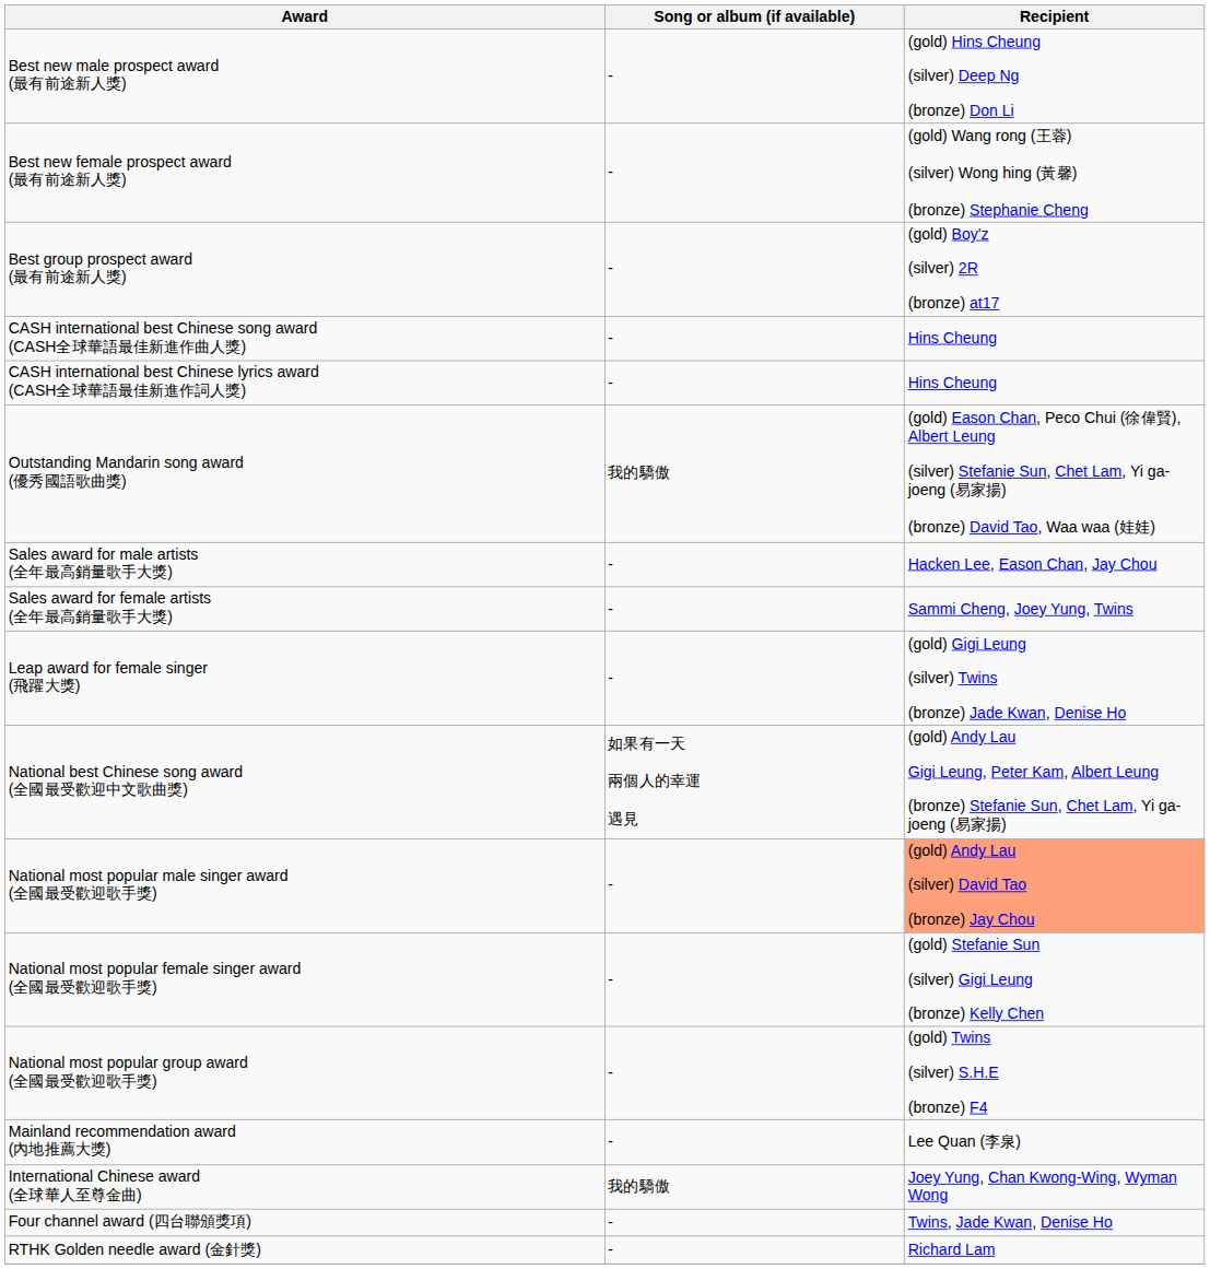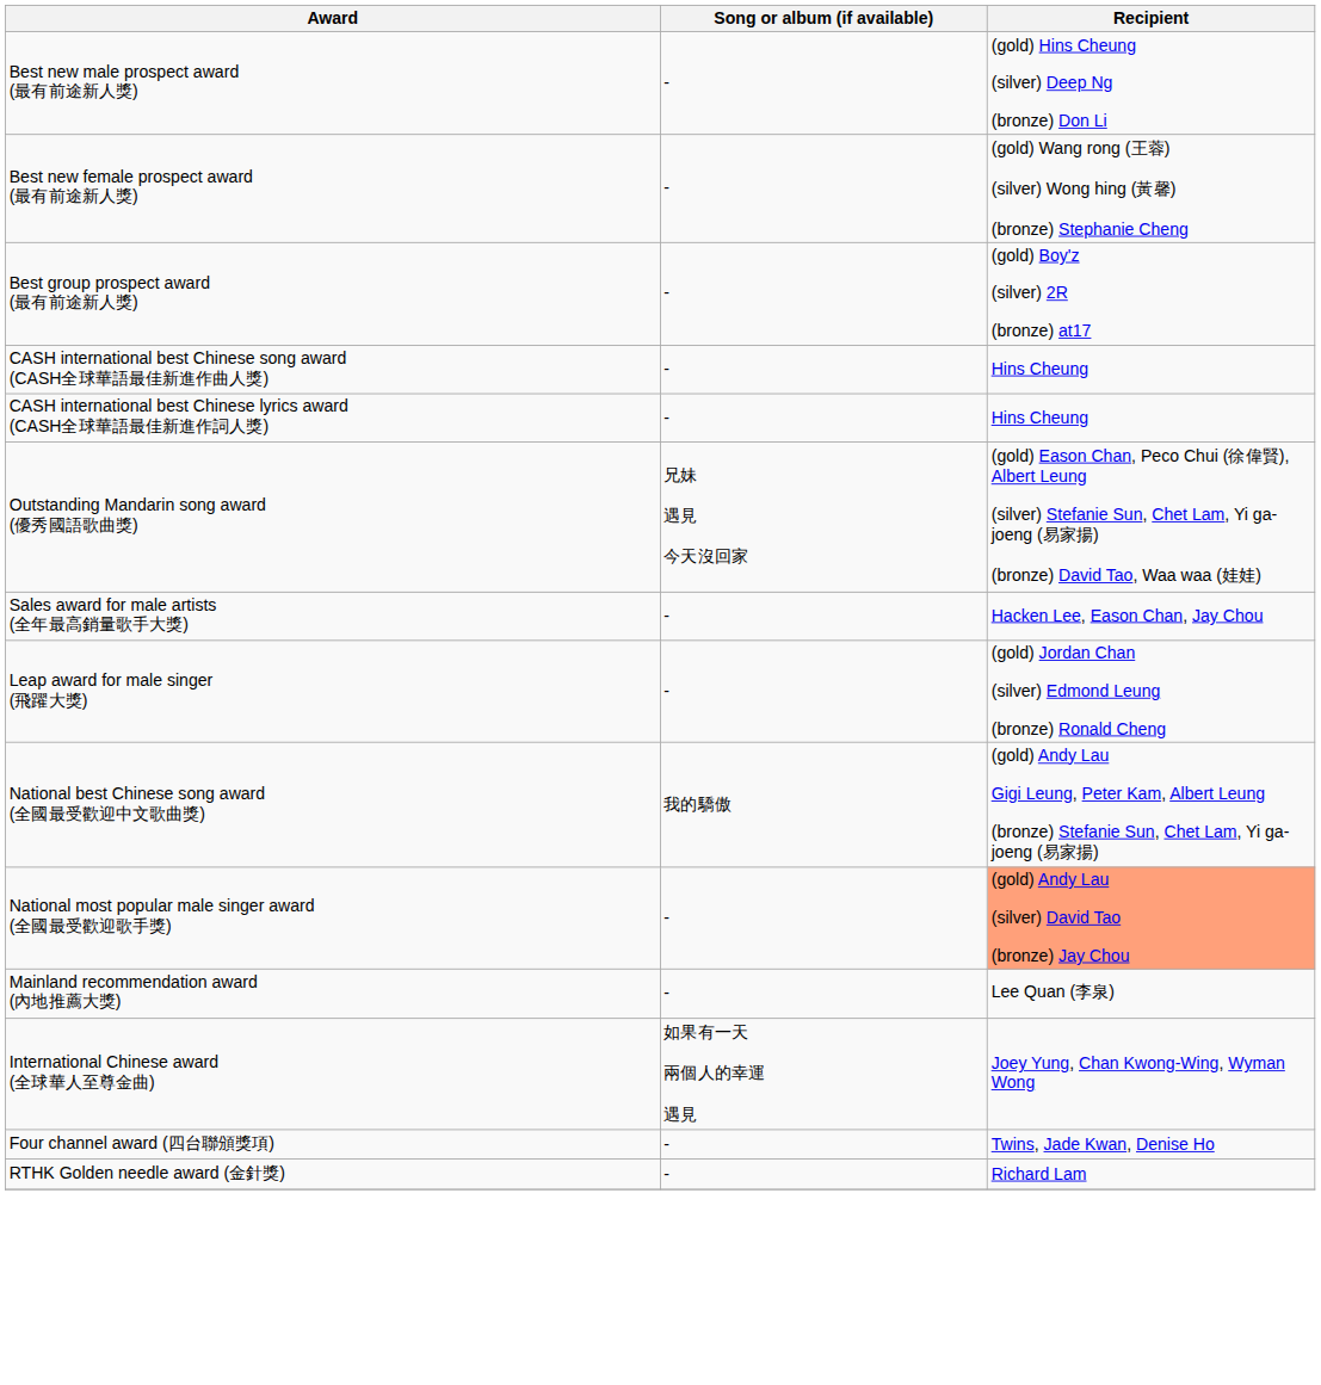Outstanding Mandarin song award (優秀國語歌曲獎) | Song or album (if available): 我的驕傲 -> 兄妹 遇見 今天沒回家
- row: Sales award for female artists (全年最高銷量歌手大獎) | - | Sammi Cheng, Joey Yung, Twins
+ row: Leap award for male singer (飛躍大獎) | - | (gold) Jordan Chan (silver) Edmond Leung (bronze) Ronald Cheng
- row: Leap award for female singer (飛躍大獎) | - | (gold) Gigi Leung (silver) Twins (bronze) Jade Kwan, Denise Ho
National best Chinese song award (全國最受歡迎中文歌曲獎) | Song or album (if available): 如果有一天 兩個人的幸運 遇見 -> 我的驕傲
- row: National most popular female singer award (全國最受歡迎歌手獎) | - | (gold) Stefanie Sun (silver) Gigi Leung (bronze) Kelly Chen
- row: National most popular group award (全國最受歡迎歌手獎) | - | (gold) Twins (silver) S.H.E (bronze) F4
International Chinese award (全球華人至尊金曲) | Song or album (if available): 我的驕傲 -> 如果有一天 兩個人的幸運 遇見
